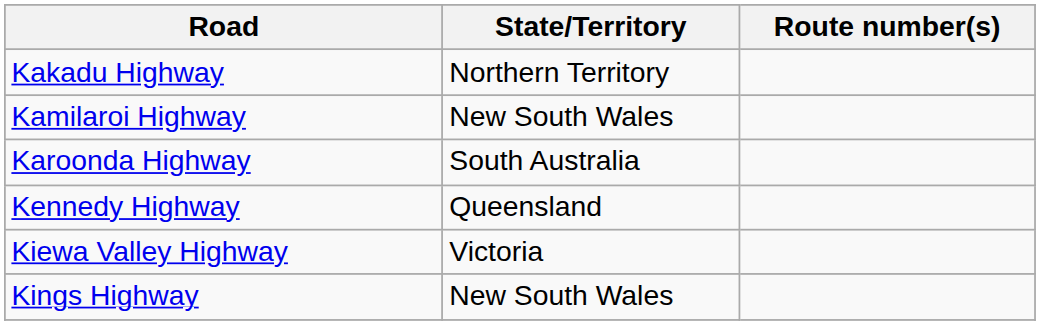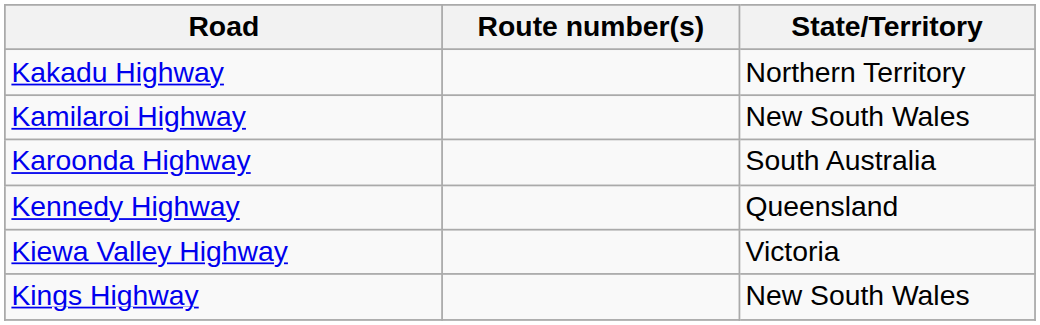columns swapped: Route number(s) <-> State/Territory
